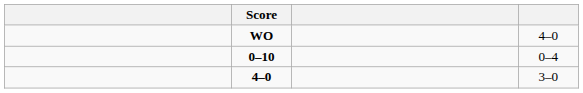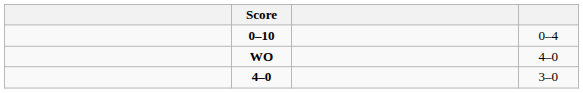rows swapped: 0–10 <-> WO
